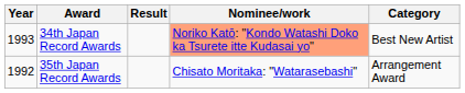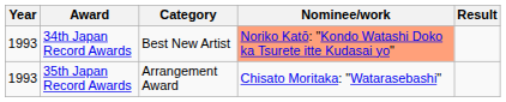columns swapped: Category <-> Result
35th Japan Record Awards | Year: 1992 -> 1993
